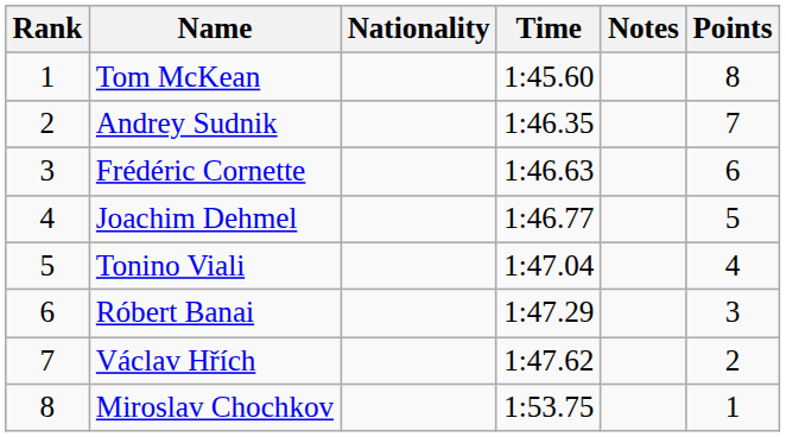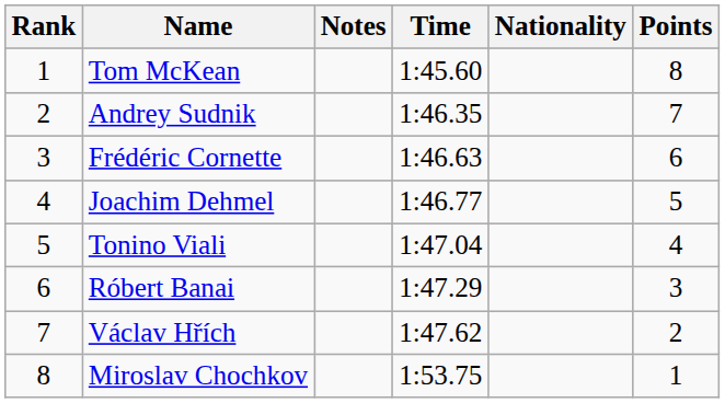columns swapped: Nationality <-> Notes
